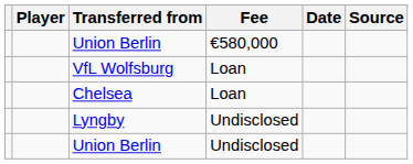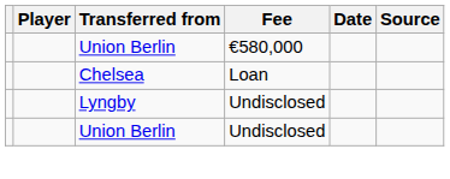- row: VfL Wolfsburg | Loan
